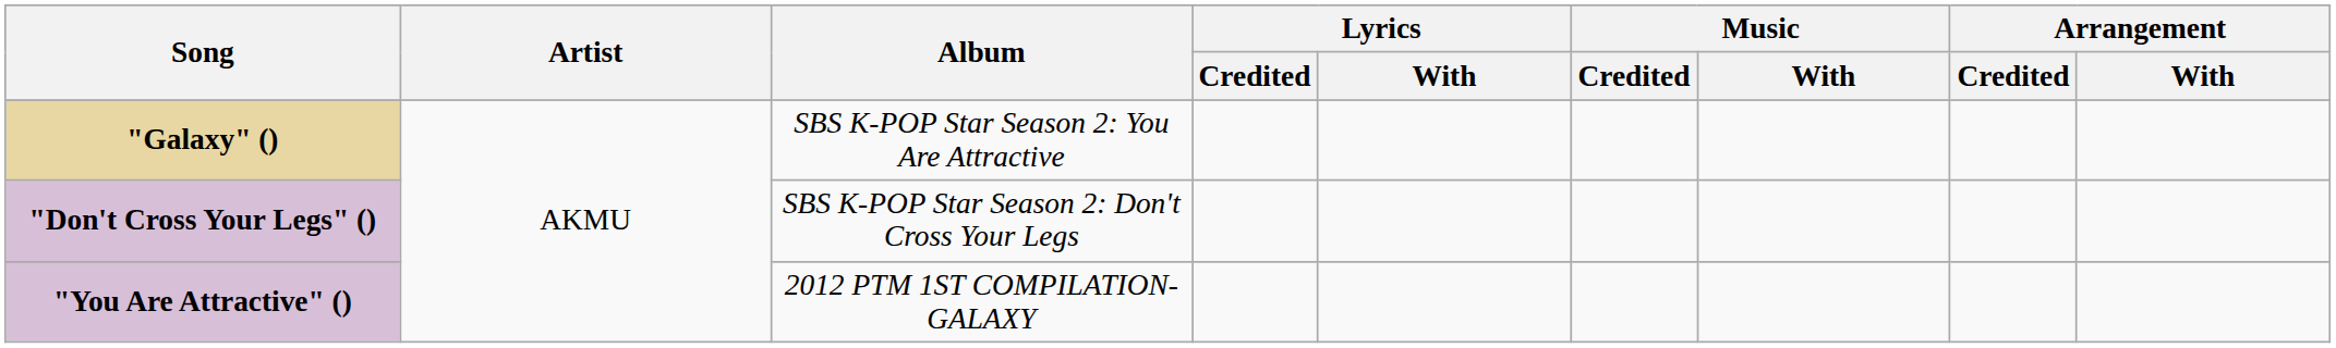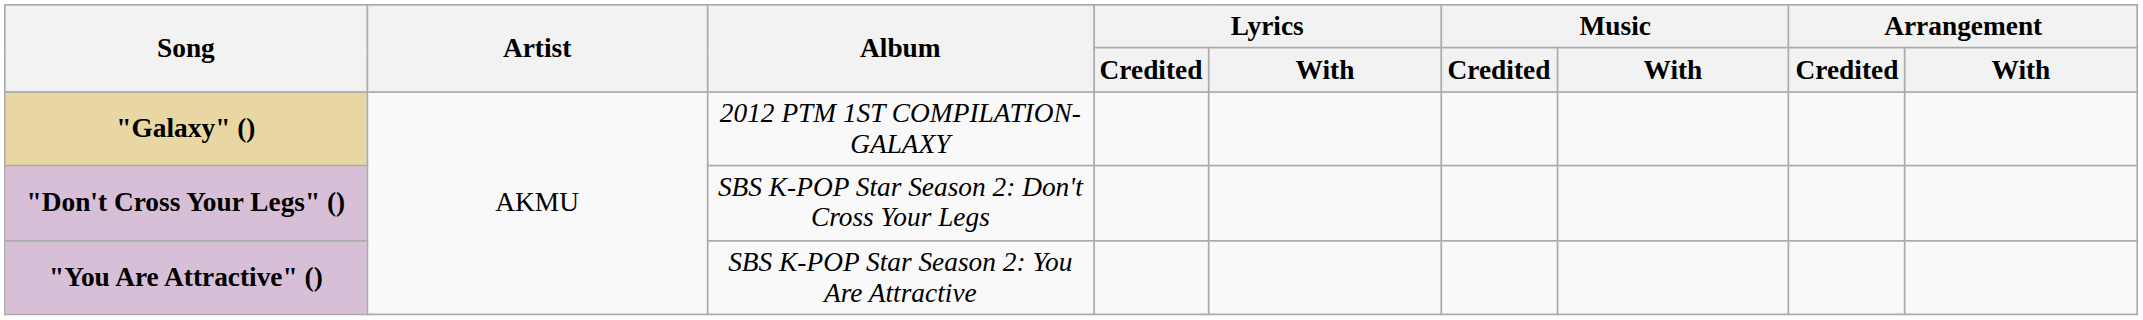"Galaxy" () | Album: SBS K-POP Star Season 2: You Are Attractive -> 2012 PTM 1ST COMPILATION-GALAXY
"You Are Attractive" () | Album: 2012 PTM 1ST COMPILATION-GALAXY -> SBS K-POP Star Season 2: You Are Attractive
